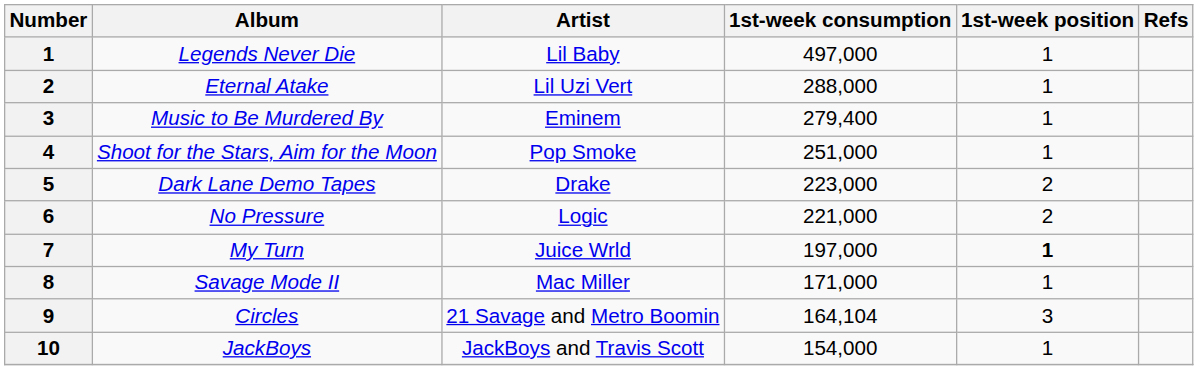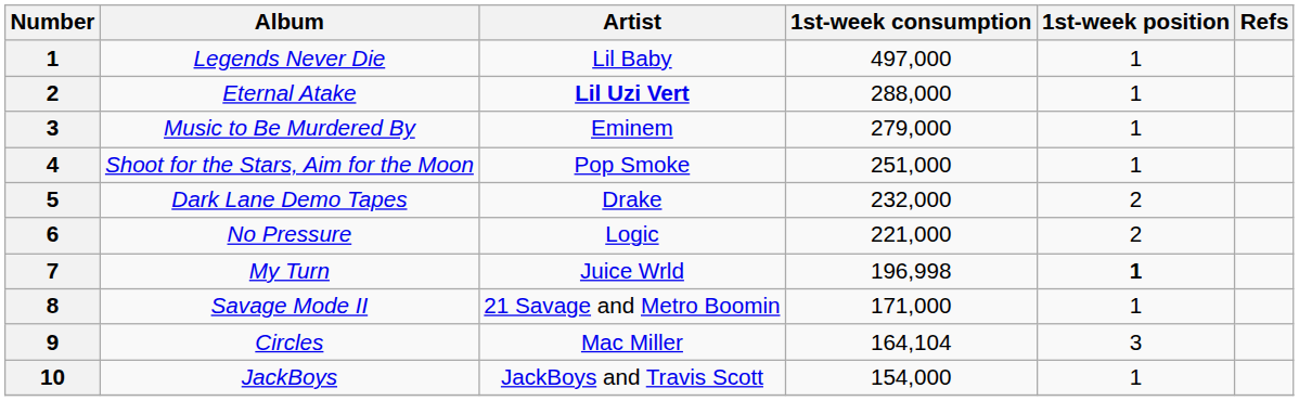Eternal Atake | Artist: normal -> bold
Music to Be Murdered By | 1st-week consumption: 279,400 -> 279,000
Dark Lane Demo Tapes | 1st-week consumption: 223,000 -> 232,000
My Turn | 1st-week consumption: 197,000 -> 196,998
Savage Mode II | Artist: Mac Miller -> 21 Savage and Metro Boomin
Circles | Artist: 21 Savage and Metro Boomin -> Mac Miller
